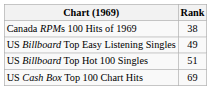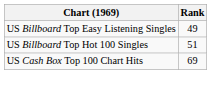- row: Canada RPMs 100 Hits of 1969 | 38
